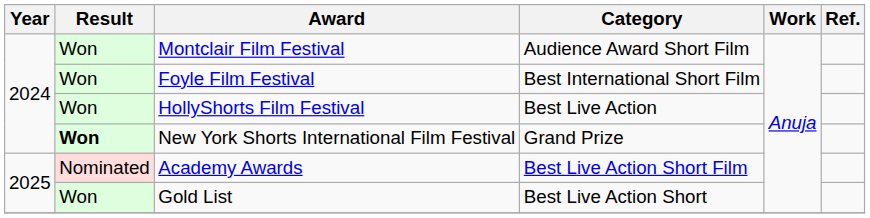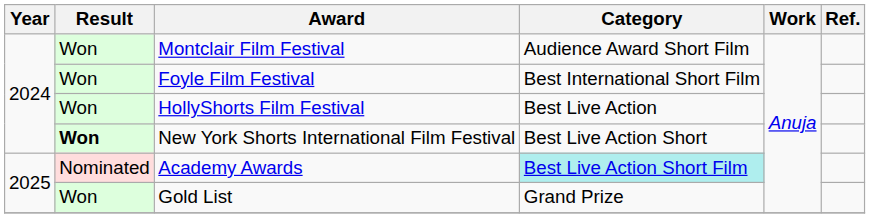New York Shorts International Film Festival | Category: Grand Prize -> Best Live Action Short
Academy Awards | Category: no background -> paleturquoise background
Gold List | Category: Best Live Action Short -> Grand Prize
